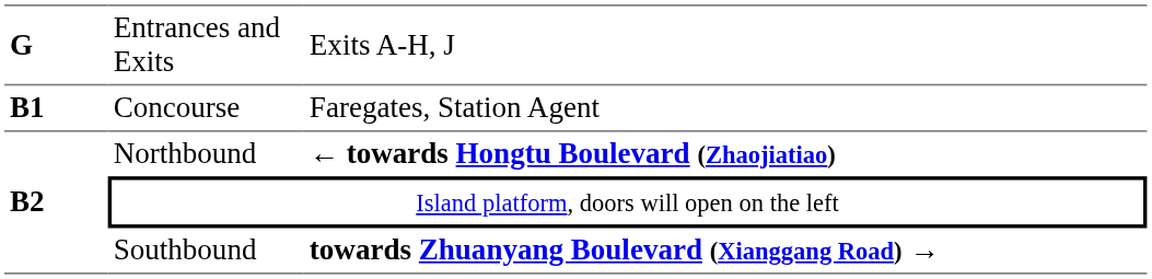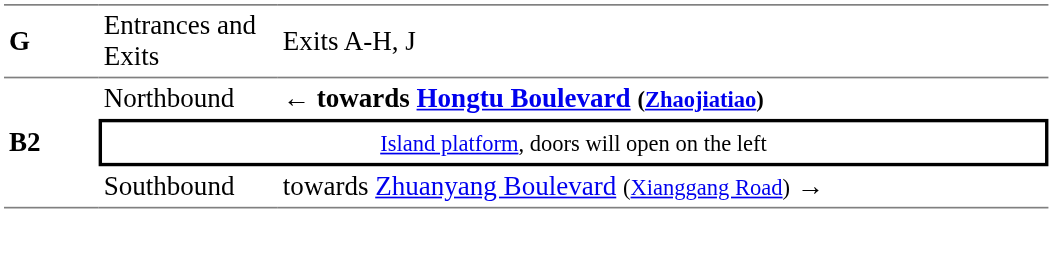- row: B1 | Concourse | Faregates, Station Agent
Southbound | column 3: bold -> normal
